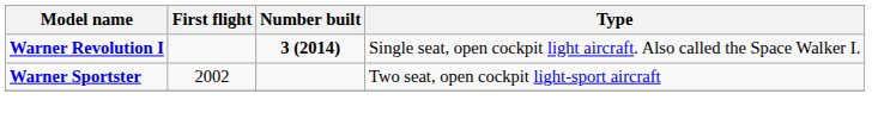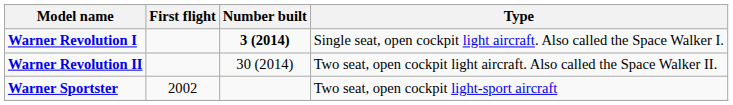+ row: Warner Revolution II | 30 (2014) | Two seat, open cockpit light aircraft. Also called the Space Walker II.
